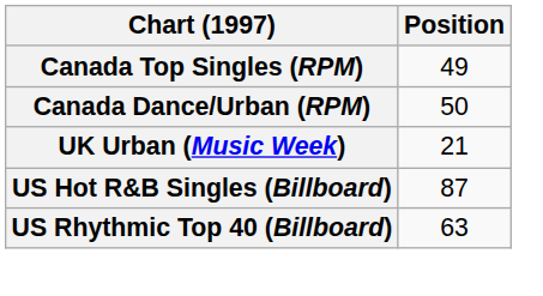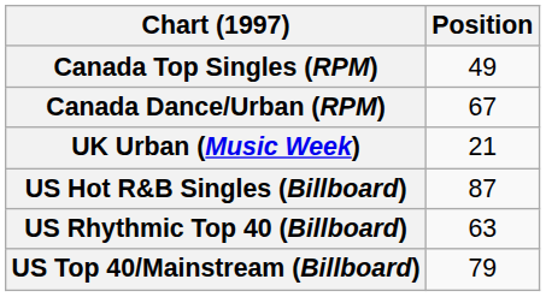Canada Dance/Urban (RPM) | Position: 50 -> 67
+ row: US Top 40/Mainstream (Billboard) | 79
